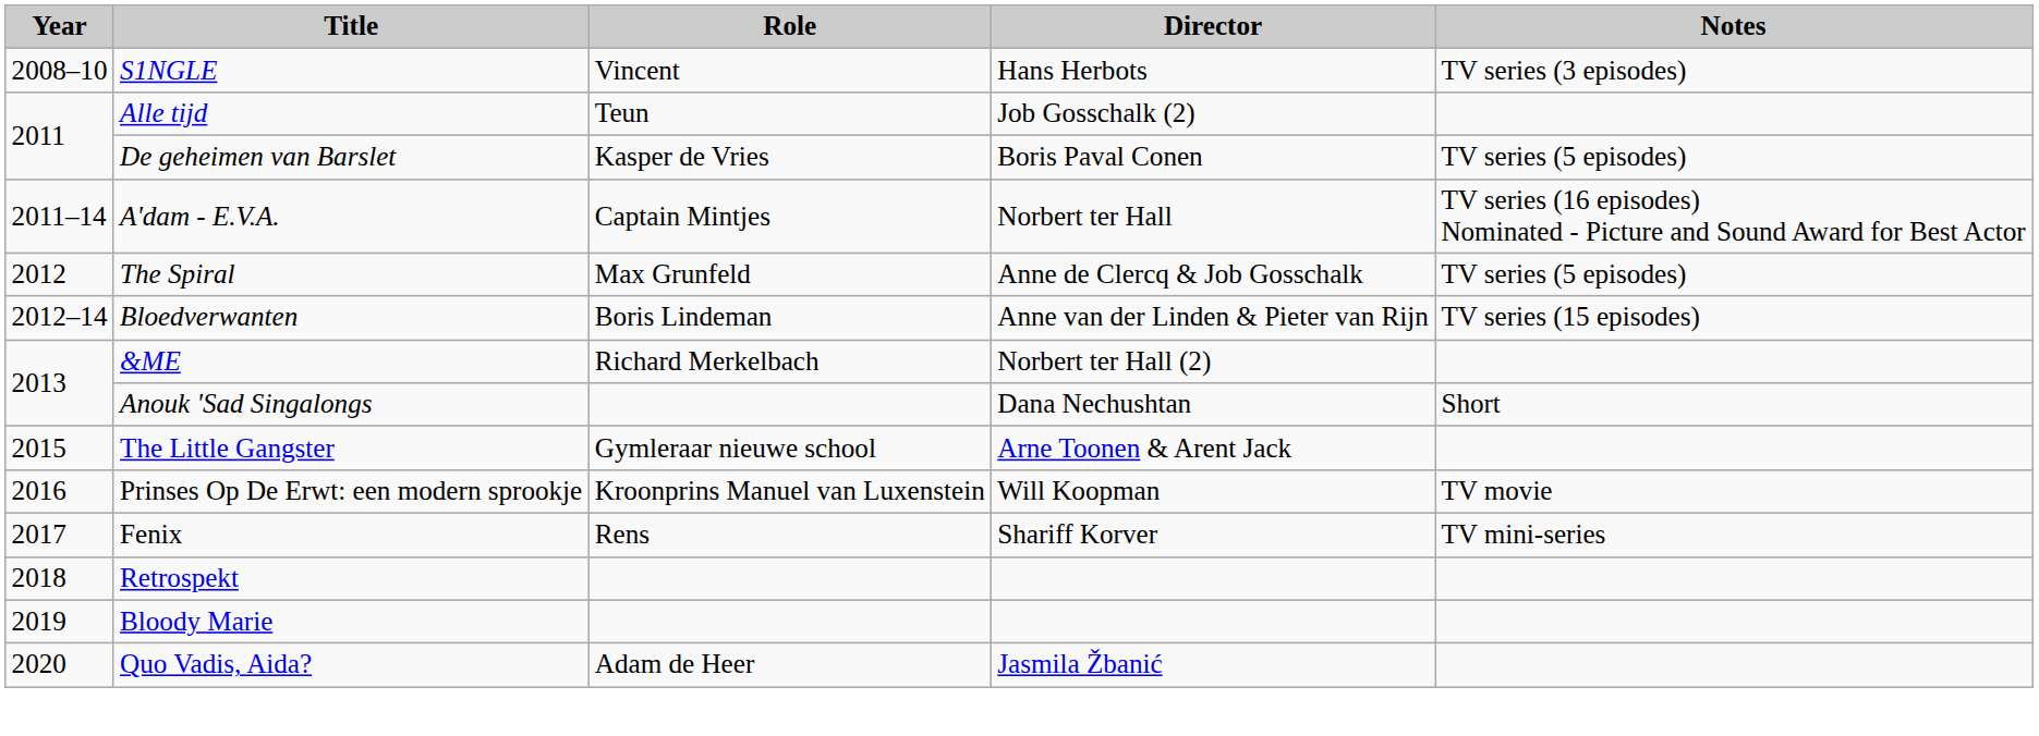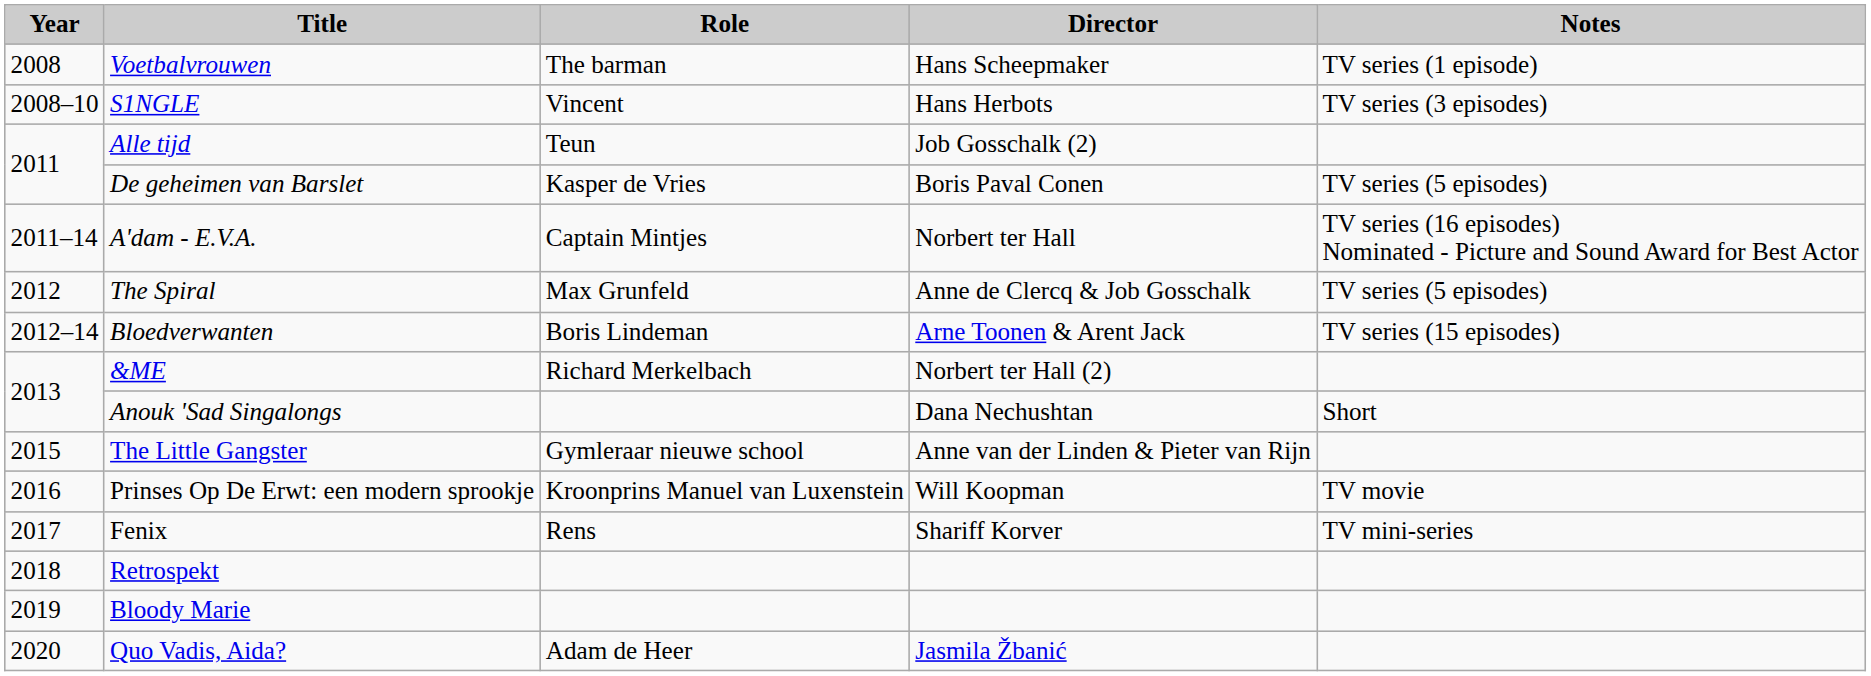+ row: 2008 | Voetbalvrouwen | The barman | Hans Scheepmaker | TV series (1 episode)
Bloedverwanten | Director: Anne van der Linden & Pieter van Rijn -> Arne Toonen & Arent Jack
The Little Gangster | Director: Arne Toonen & Arent Jack -> Anne van der Linden & Pieter van Rijn
